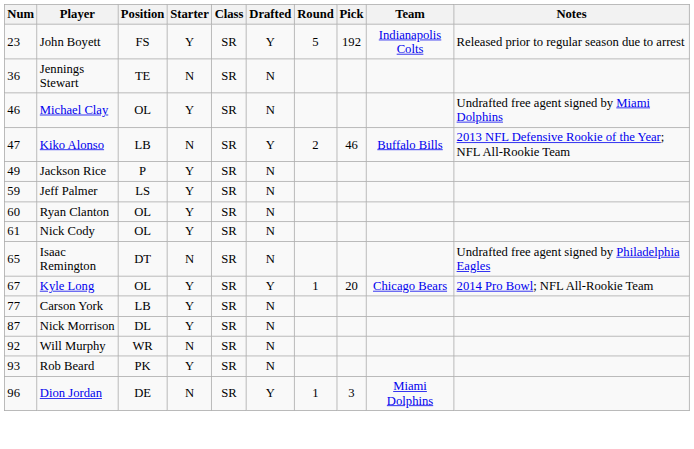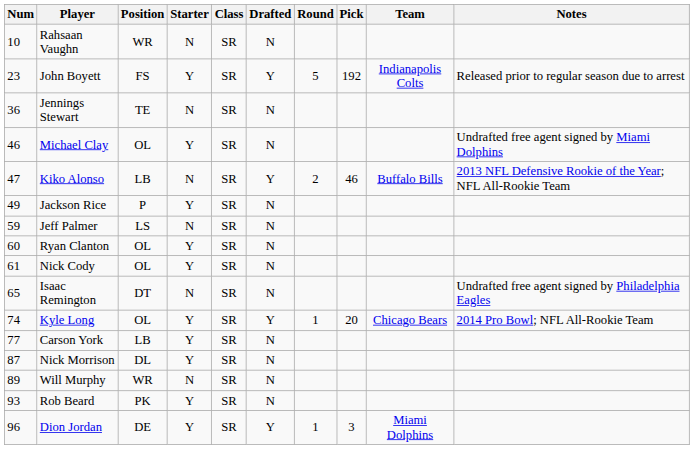+ row: 10 | Rahsaan Vaughn | WR | N | SR | N
Jeff Palmer | Starter: Y -> N
Kyle Long | Num: 67 -> 74
Will Murphy | Num: 92 -> 89
Dion Jordan | Starter: N -> Y
